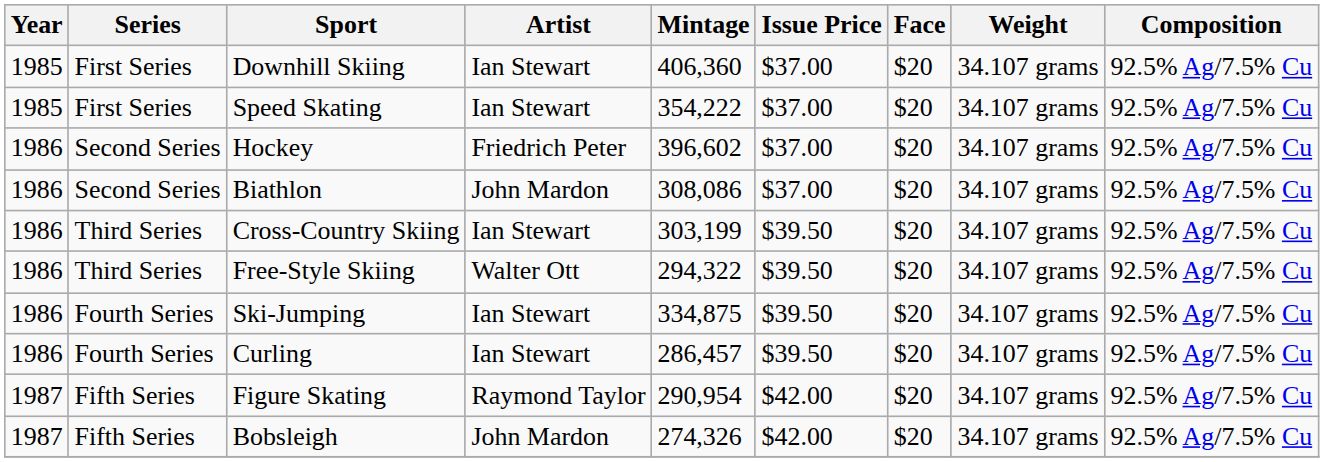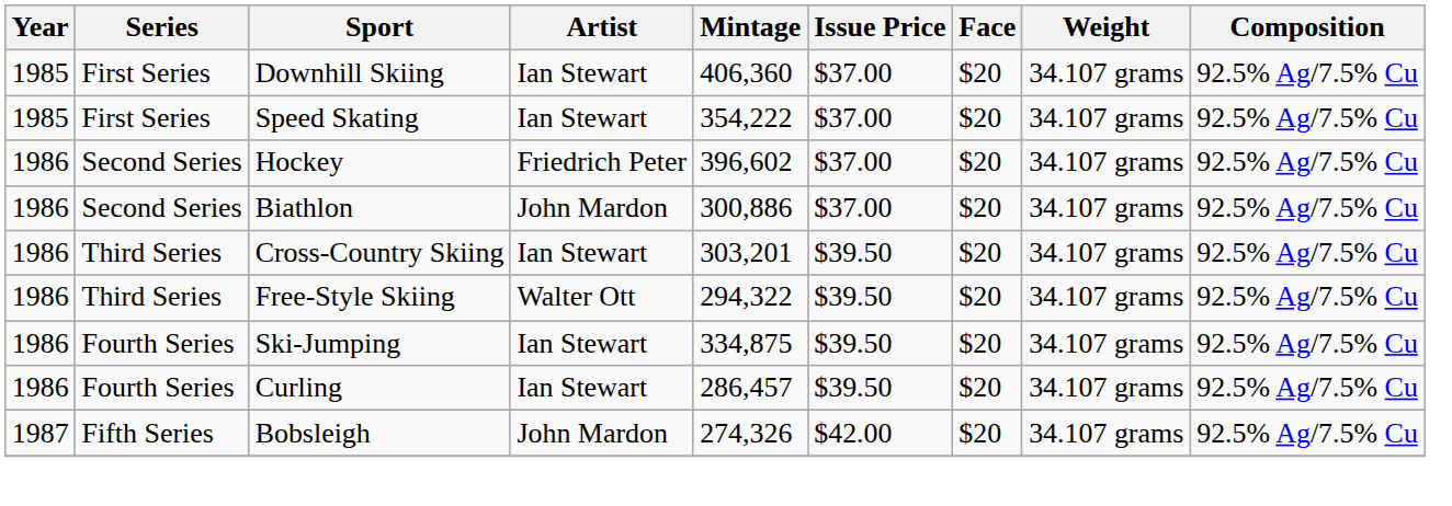Biathlon | Mintage: 308,086 -> 300,886
Cross-Country Skiing | Mintage: 303,199 -> 303,201
- row: 1987 | Fifth Series | Figure Skating | Raymond Taylor | 290,954 | $42.00 | $20 | 34.107 grams | 92.5% Ag/7.5% Cu
